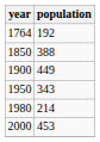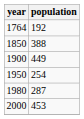1950 | population: 343 -> 254
1980 | population: 214 -> 287
